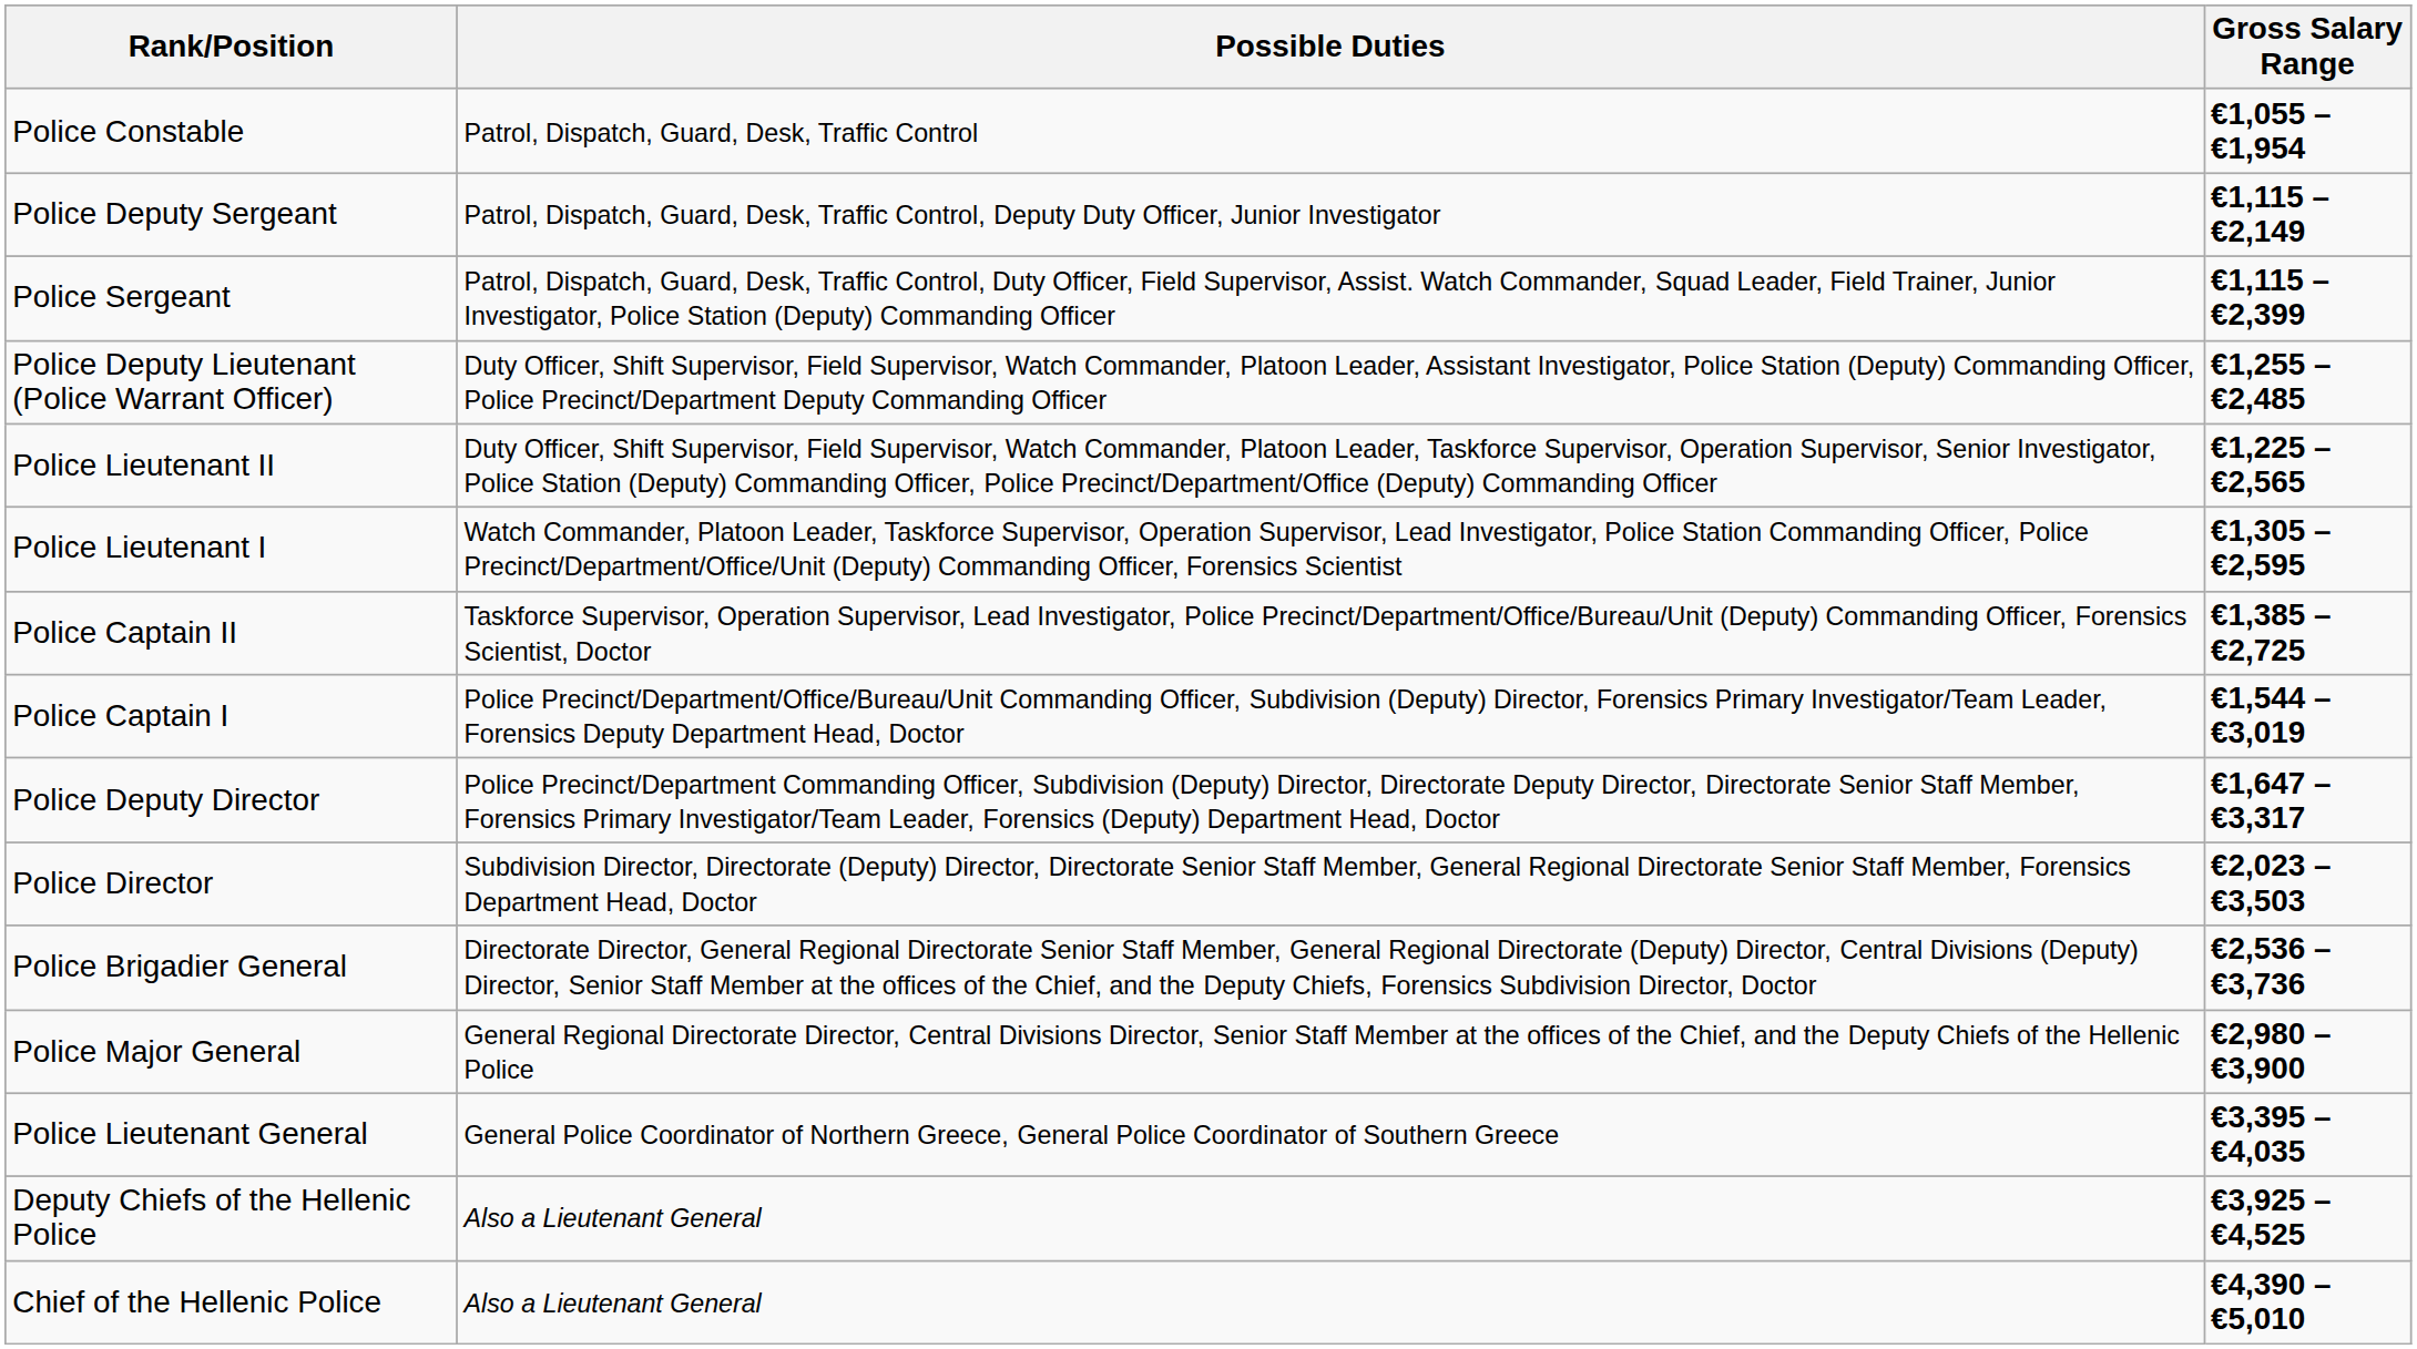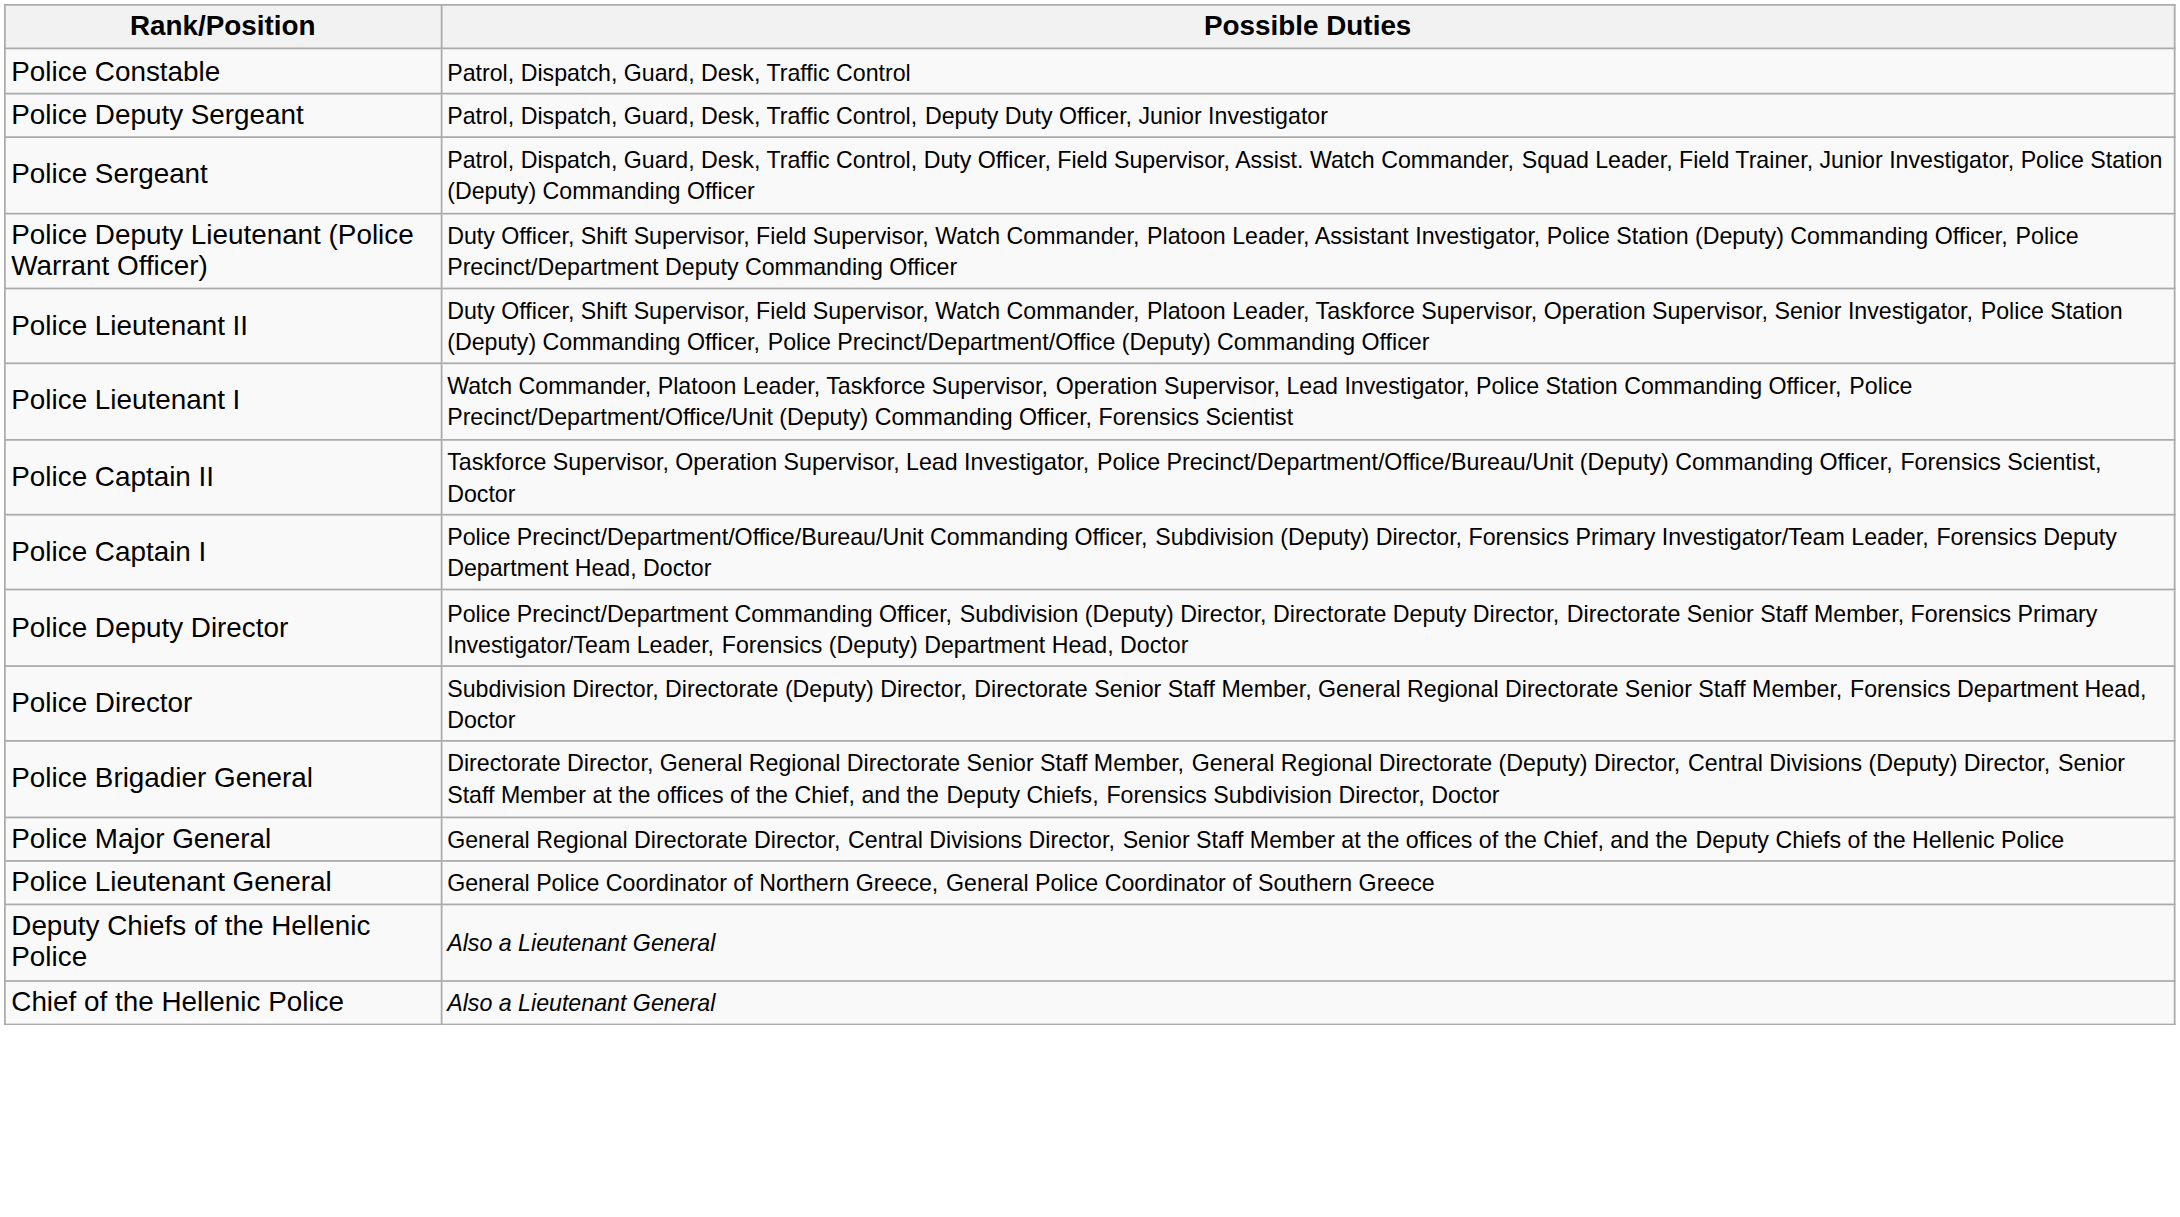- column: Gross Salary Range | €1,055 – €1,954 | €1,115 – €2,149 | €1,115 – €2,399 | €1,255 – €2,485 | €1,225 – €2,565 | €1,305 – €2,595 | €1,385 – €2,725 | €1,544 – €3,019 | €1,647 – €3,317 | €2,023 – €3,503 | €2,536 – €3,736 | €2,980 – €3,900 | €3,395 – €4,035 | €3,925 – €4,525 | €4,390 – €5,010
